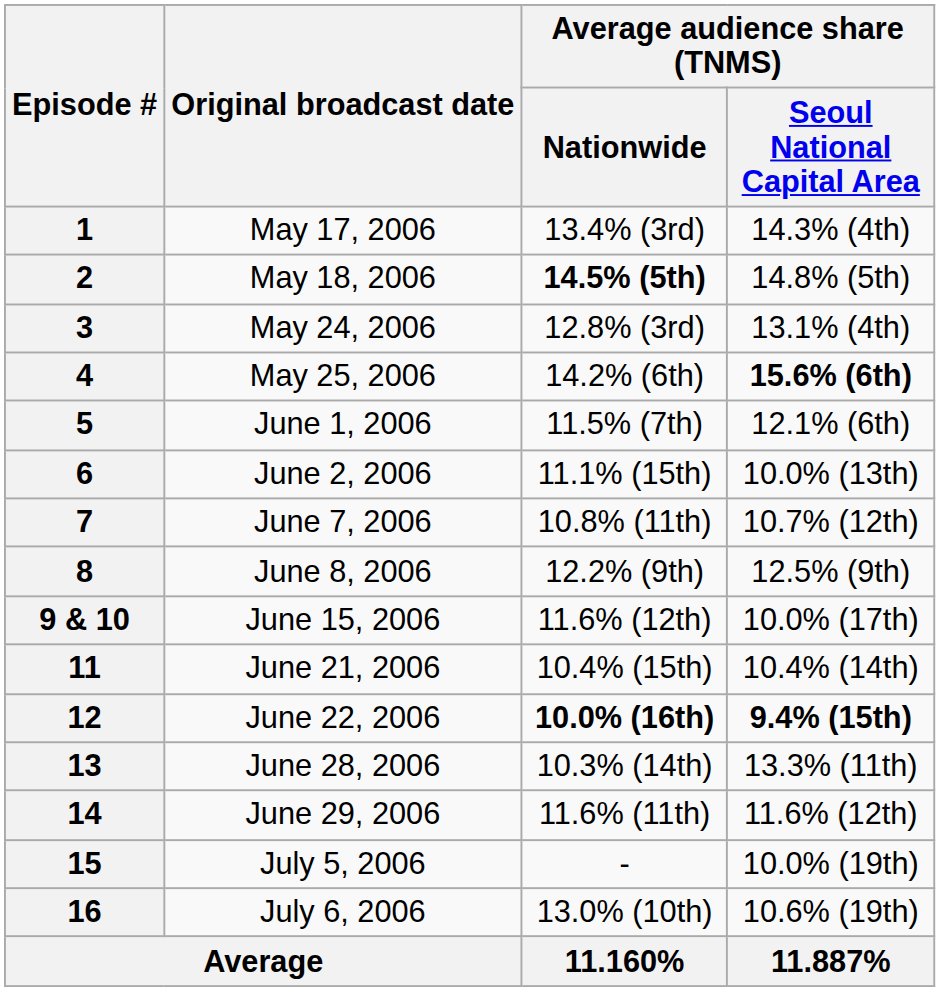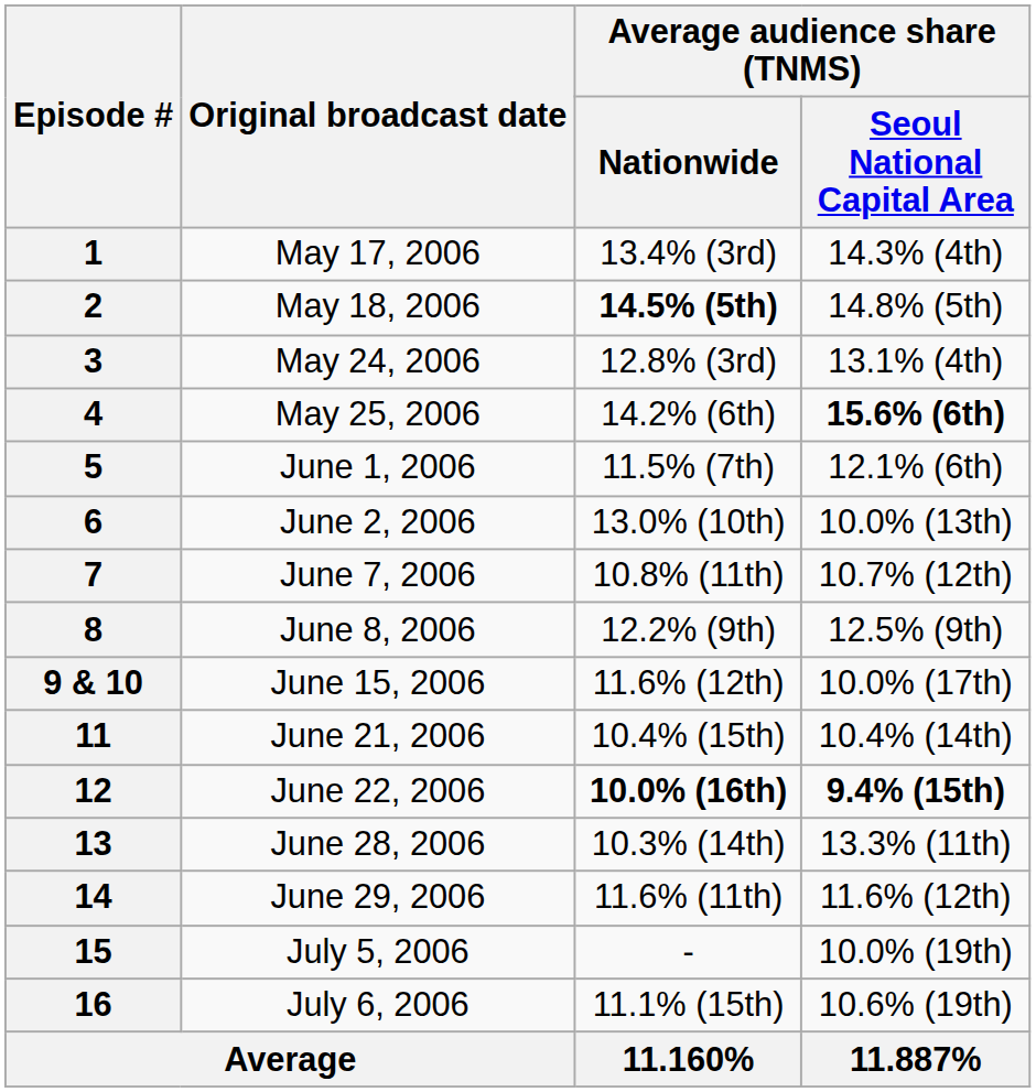6 | Average audience share (TNMS) / Nationwide: 11.1% (15th) -> 13.0% (10th)
16 | Average audience share (TNMS) / Nationwide: 13.0% (10th) -> 11.1% (15th)
